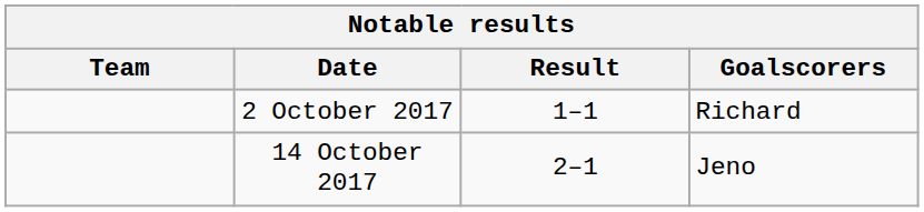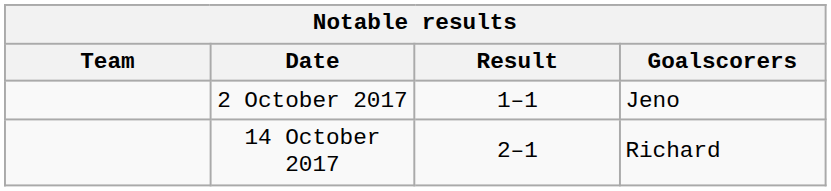2 October 2017 | Goalscorers: Richard -> Jeno
14 October 2017 | Goalscorers: Jeno -> Richard
